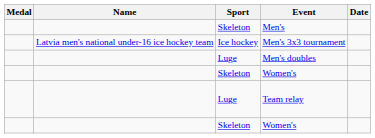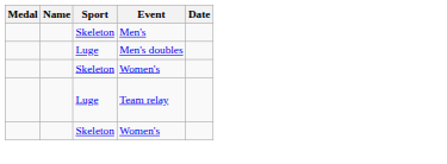- row: Latvia men's national under-16 ice hockey team | Ice hockey | Men's 3x3 tournament
